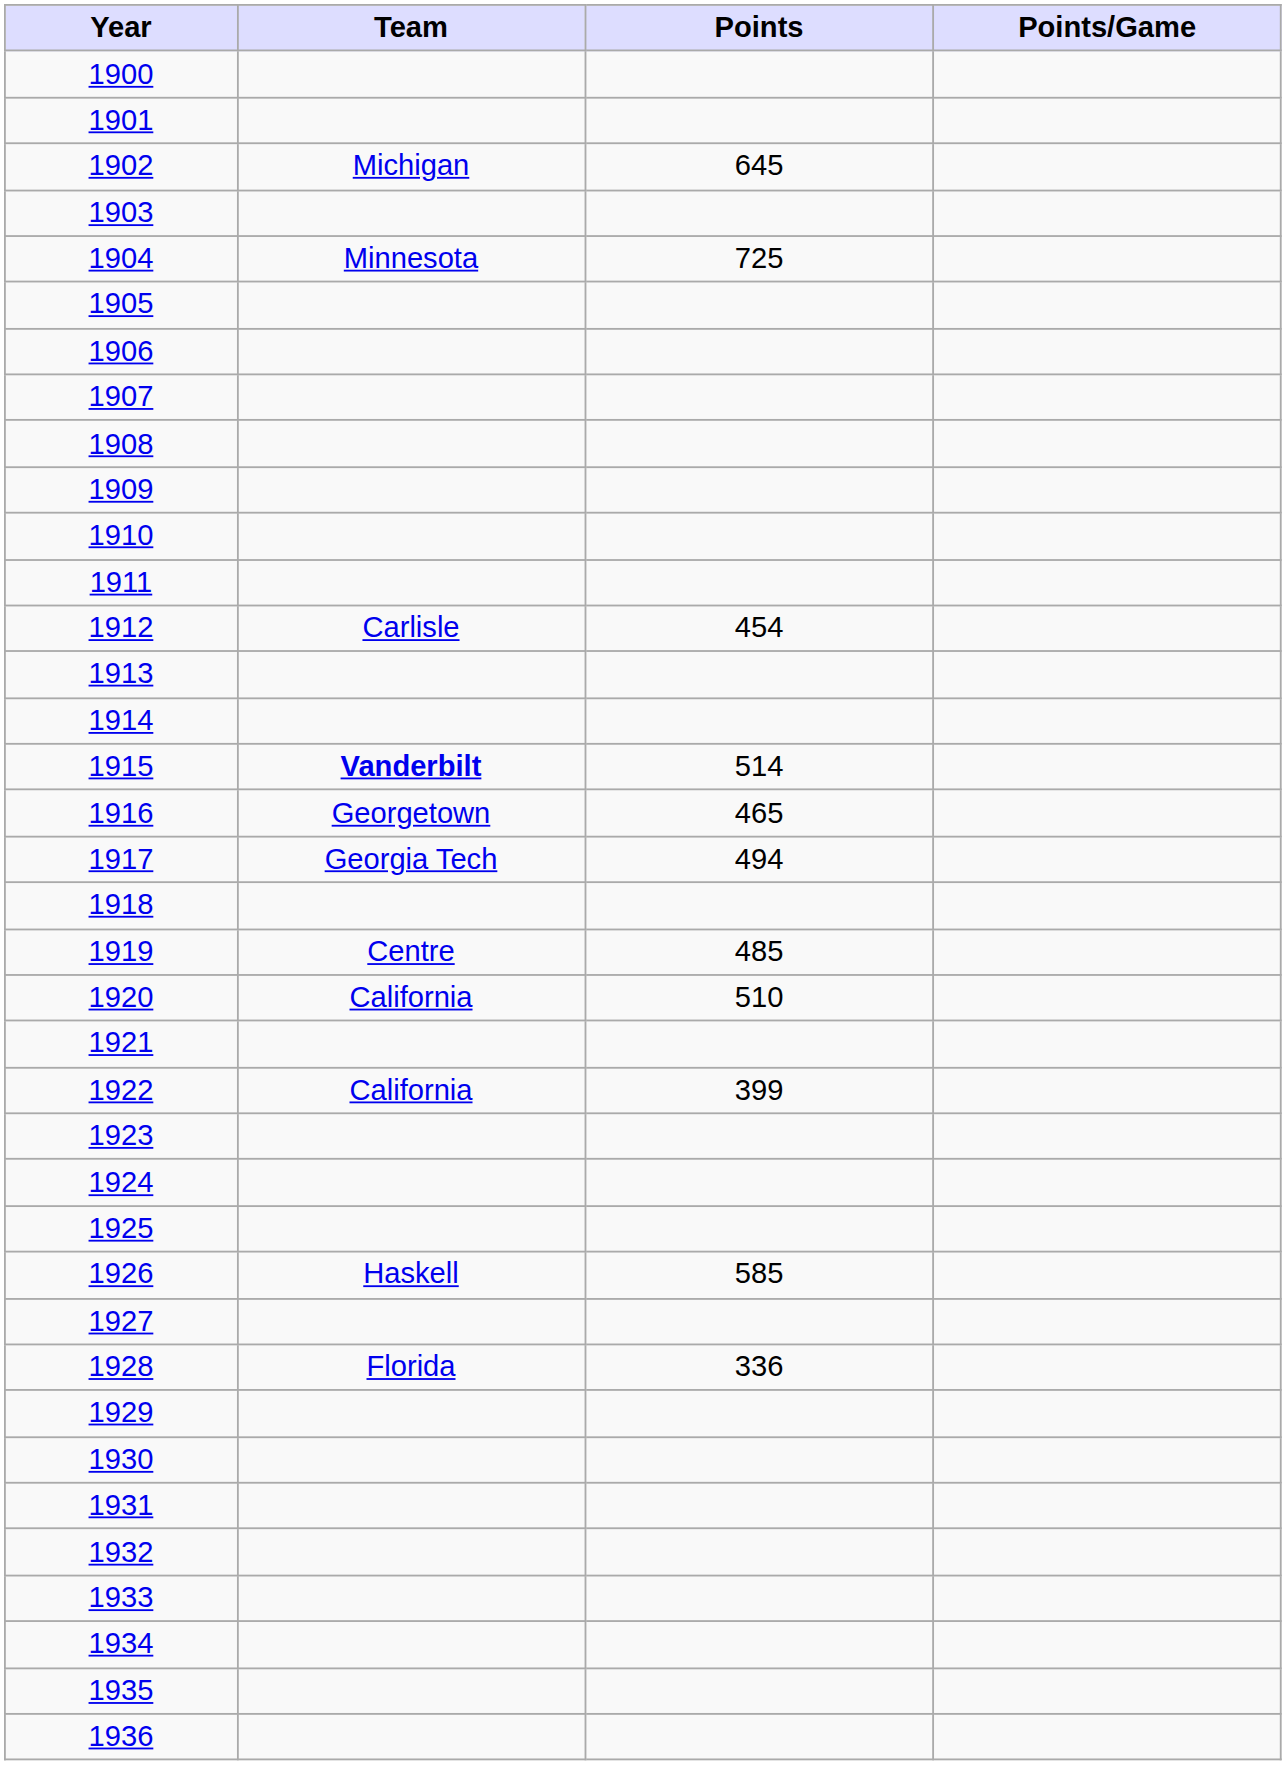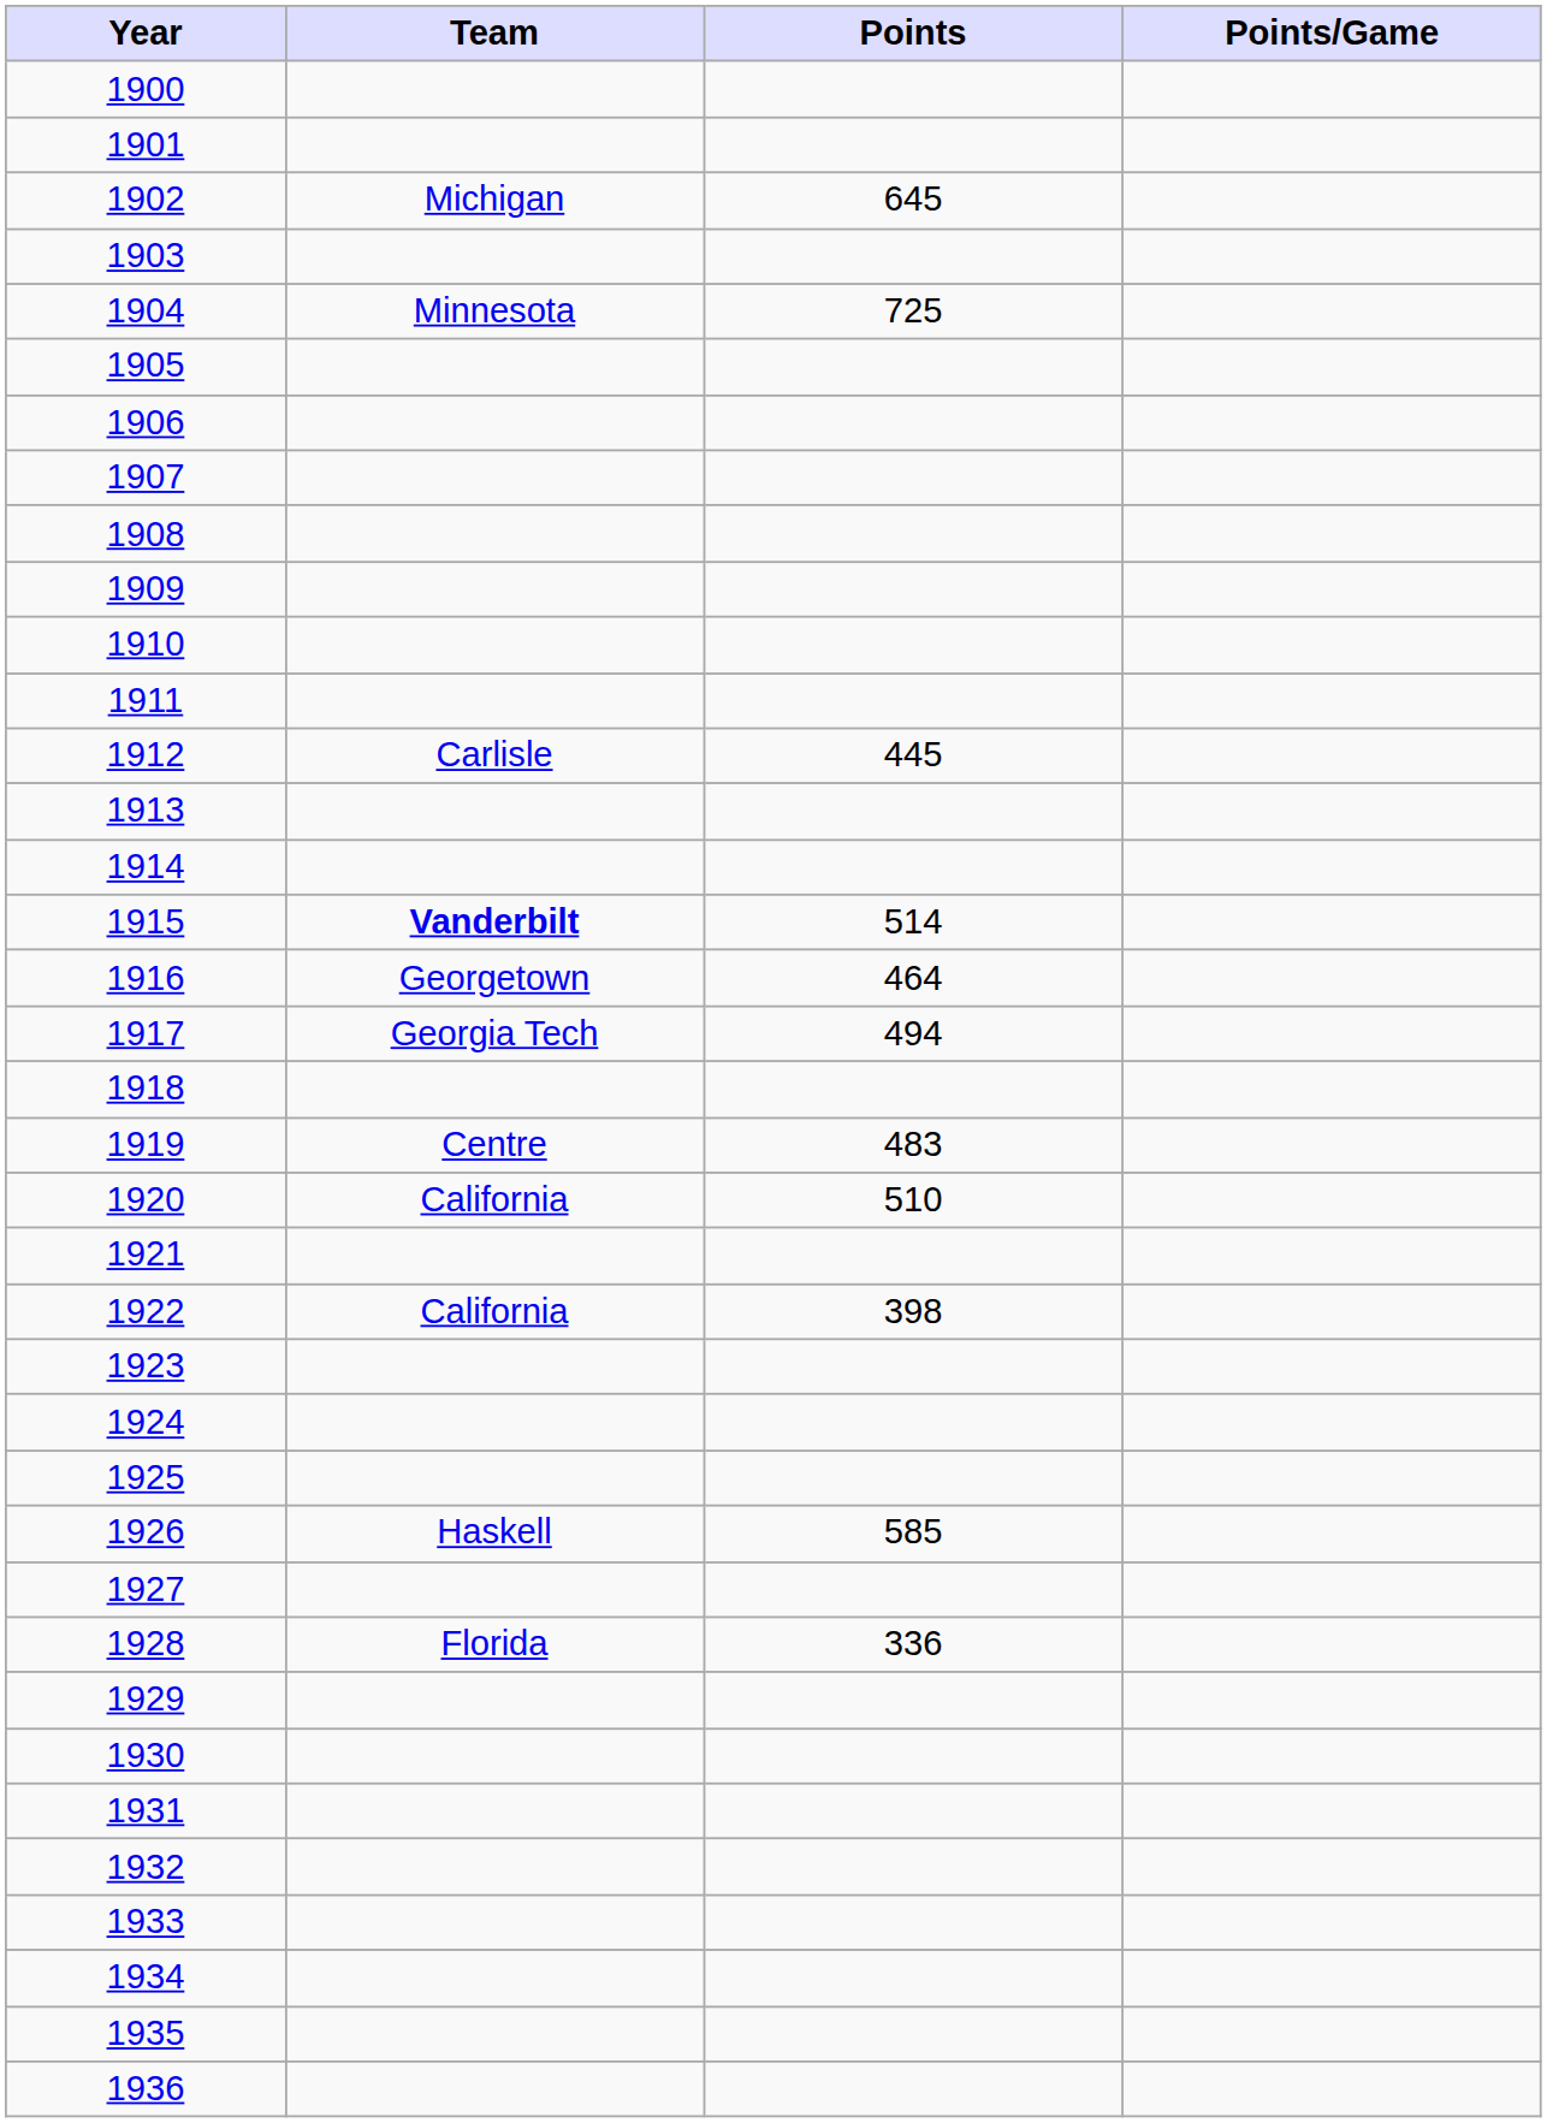1912 | Points: 454 -> 445
1916 | Points: 465 -> 464
1919 | Points: 485 -> 483
1922 | Points: 399 -> 398
